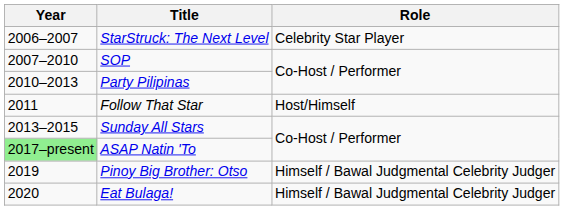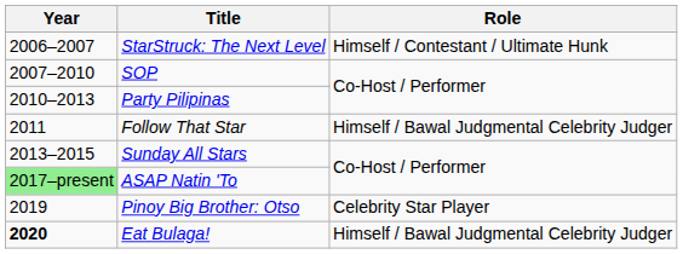StarStruck: The Next Level | Role: Celebrity Star Player -> Himself / Contestant / Ultimate Hunk
Follow That Star | Role: Host/Himself -> Himself / Bawal Judgmental Celebrity Judger
Pinoy Big Brother: Otso | Role: Himself / Bawal Judgmental Celebrity Judger -> Celebrity Star Player
Eat Bulaga! | Year: normal -> bold
